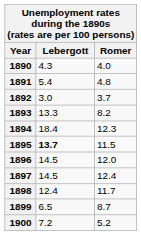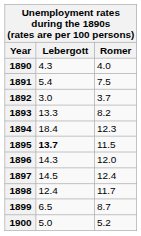1891 | Romer: 4.8 -> 7.5
1896 | Lebergott: 14.5 -> 14.3
1900 | Lebergott: 7.2 -> 5.0
